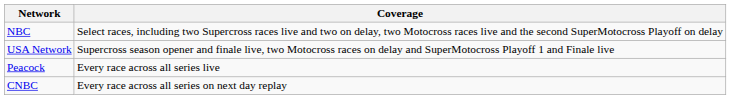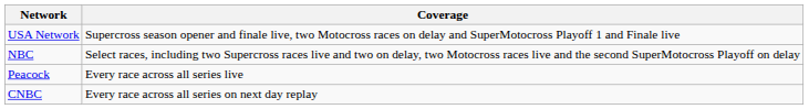rows swapped: NBC <-> USA Network
